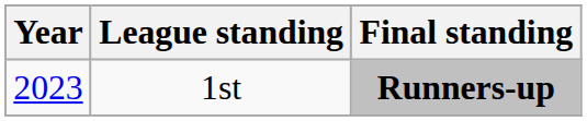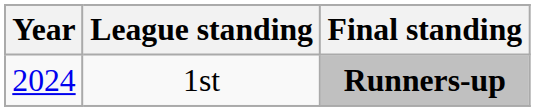1st | Year: 2023 -> 2024
